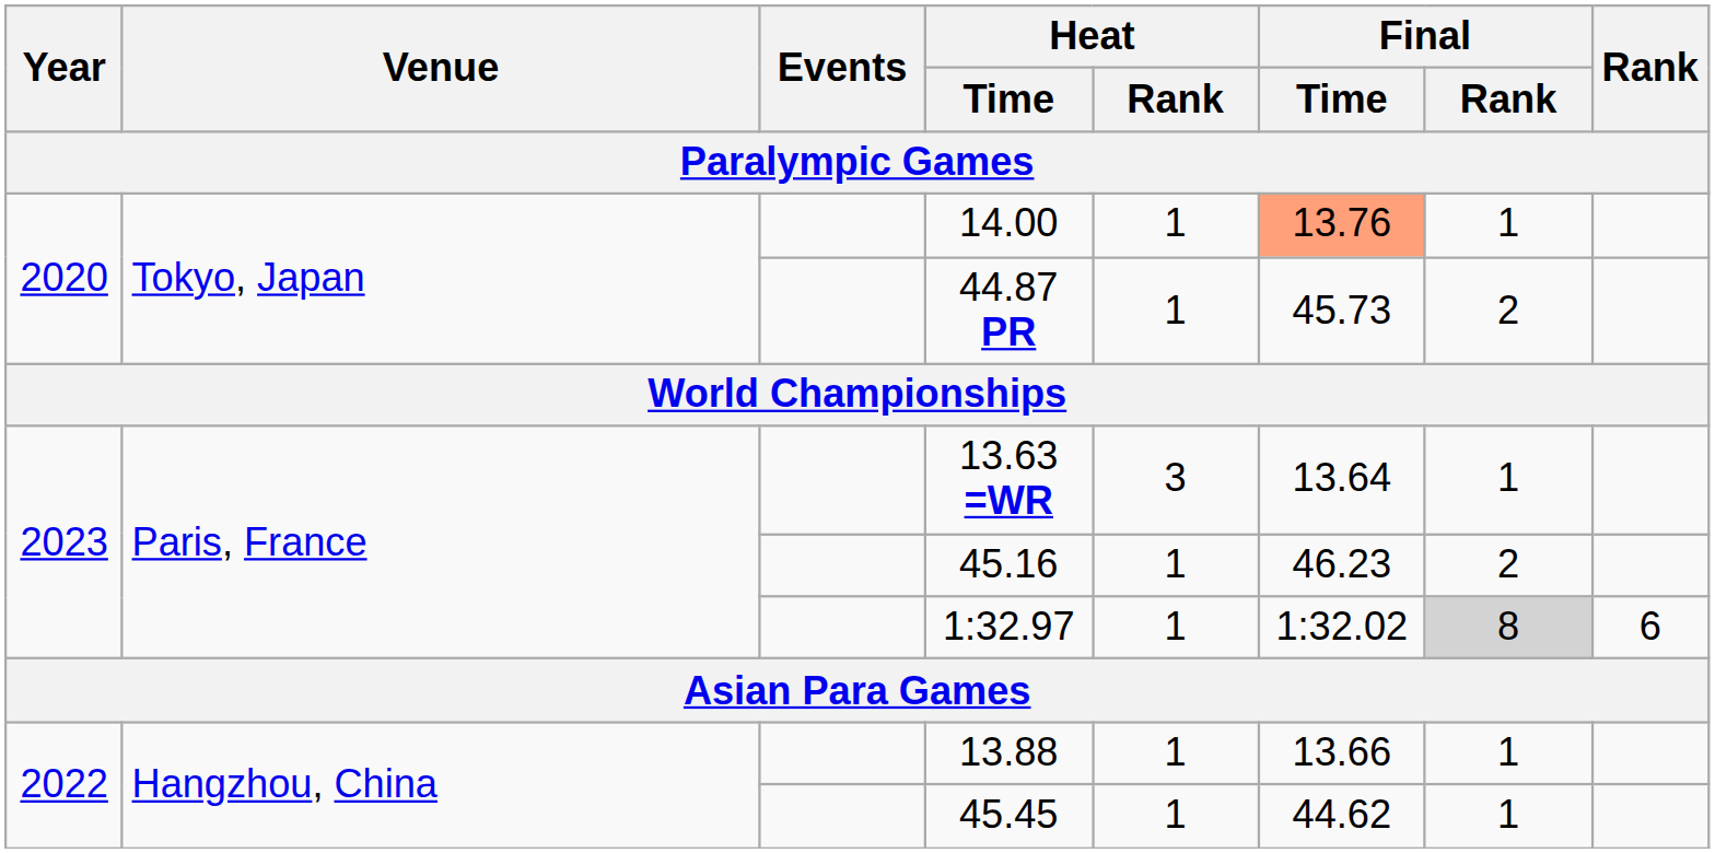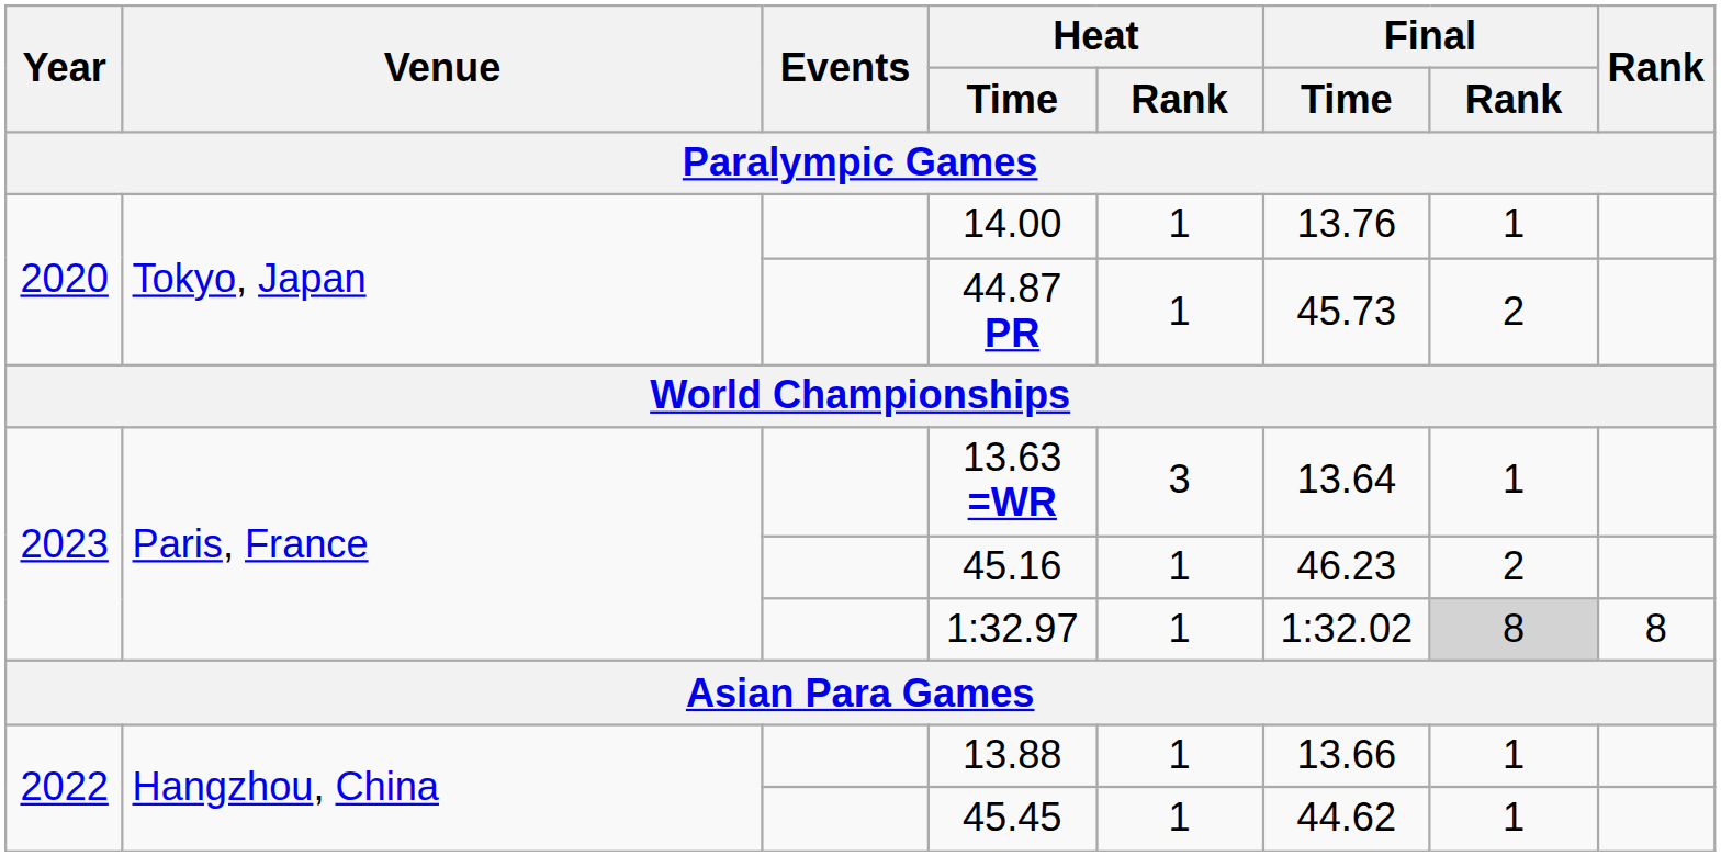14.00 | Final / Time: lightsalmon background -> no background
1:32.97 | Rank: 6 -> 8
